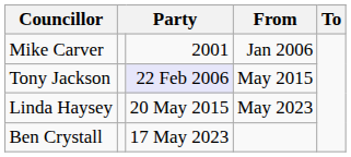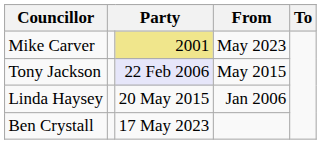Mike Carver | column 3: no background -> khaki background
Mike Carver | From: Jan 2006 -> May 2023
Linda Haysey | From: May 2023 -> Jan 2006
